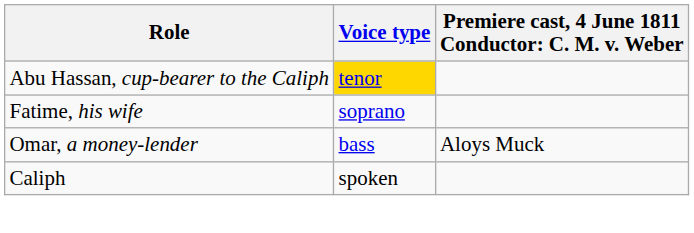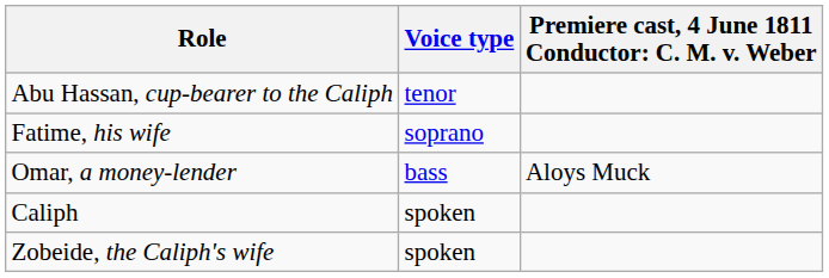Abu Hassan, cup-bearer to the Caliph | Voice type: gold background -> no background
+ row: Zobeide, the Caliph's wife | spoken
